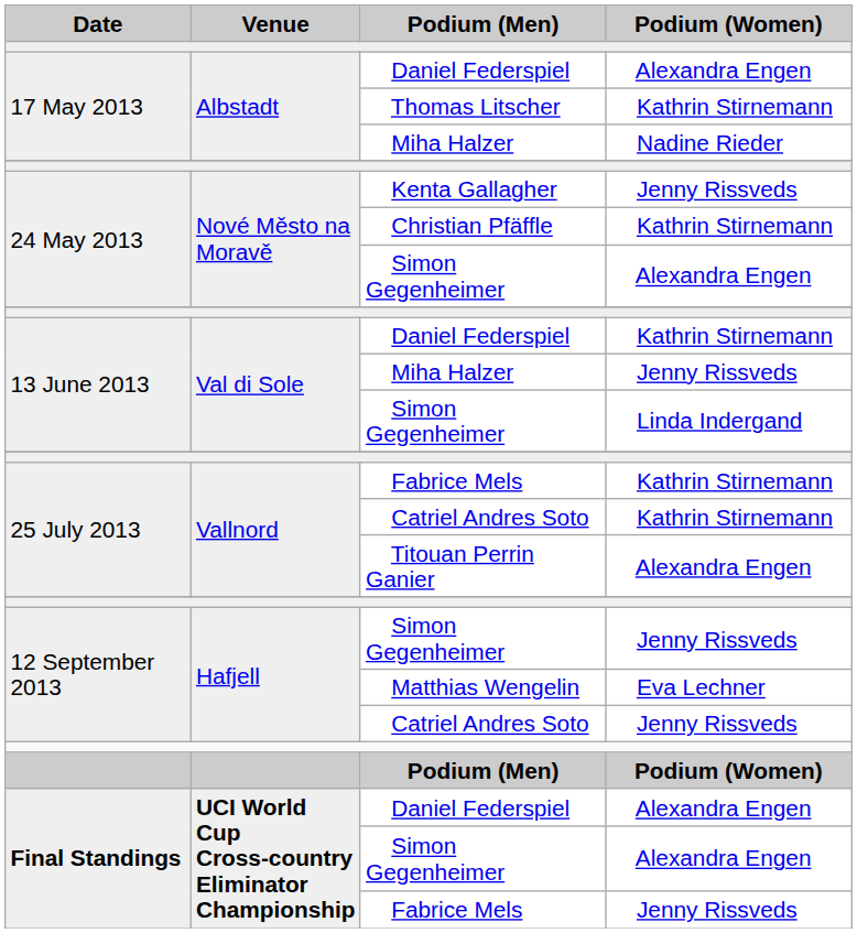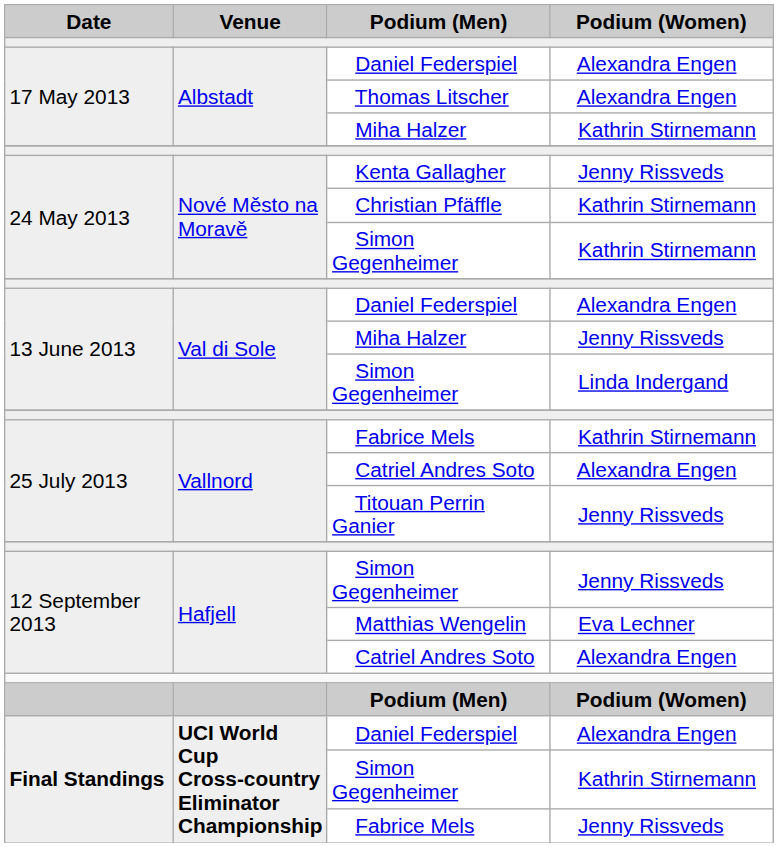Thomas Litscher | Podium (Women): Kathrin Stirnemann -> Alexandra Engen
17 May 2013 / Miha Halzer | Podium (Women): Nadine Rieder -> Kathrin Stirnemann
24 May 2013 / Simon Gegenheimer | Podium (Women): Alexandra Engen -> Kathrin Stirnemann
13 June 2013 / Daniel Federspiel | Podium (Women): Kathrin Stirnemann -> Alexandra Engen
25 July 2013 / Catriel Andres Soto | Podium (Women): Kathrin Stirnemann -> Alexandra Engen
Titouan Perrin Ganier | Podium (Women): Alexandra Engen -> Jenny Rissveds
12 September 2013 / Catriel Andres Soto | Podium (Women): Jenny Rissveds -> Alexandra Engen
Final Standings / Simon Gegenheimer | Podium (Women): Alexandra Engen -> Kathrin Stirnemann
